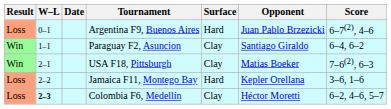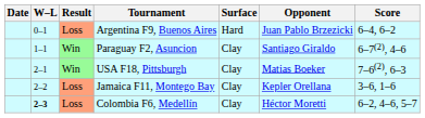columns swapped: Result <-> Date
Argentina F9, Buenos Aires | Score: 6–7(2), 4–6 -> 6–4, 6–2
Paraguay F2, Asuncion | Score: 6–4, 6–2 -> 6–7(2), 4–6
Jamaica F11, Montego Bay | Surface: Hard -> Clay
